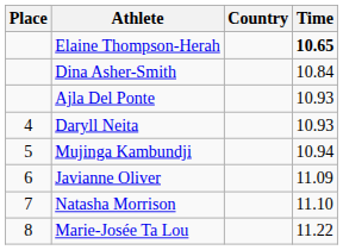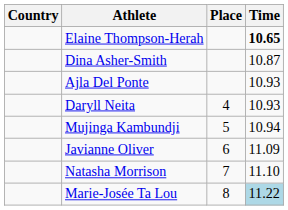columns swapped: Place <-> Country
Dina Asher-Smith | Time: 10.84 -> 10.87
Marie-Josée Ta Lou | Time: no background -> lightblue background
